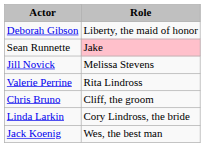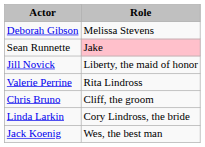Deborah Gibson | Role: Liberty, the maid of honor -> Melissa Stevens
Jill Novick | Role: Melissa Stevens -> Liberty, the maid of honor
